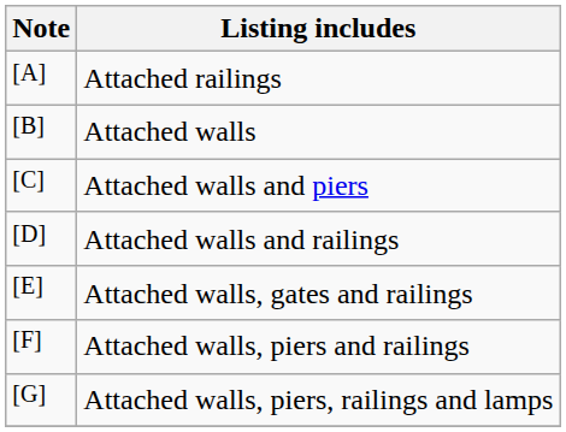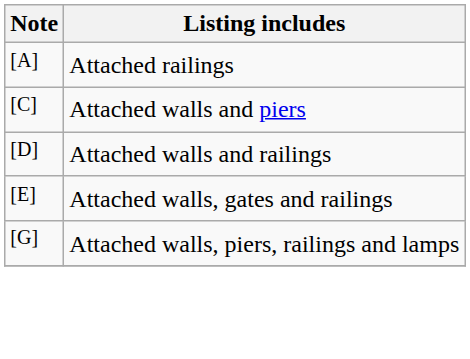- row: [B] | Attached walls
- row: [F] | Attached walls, piers and railings
